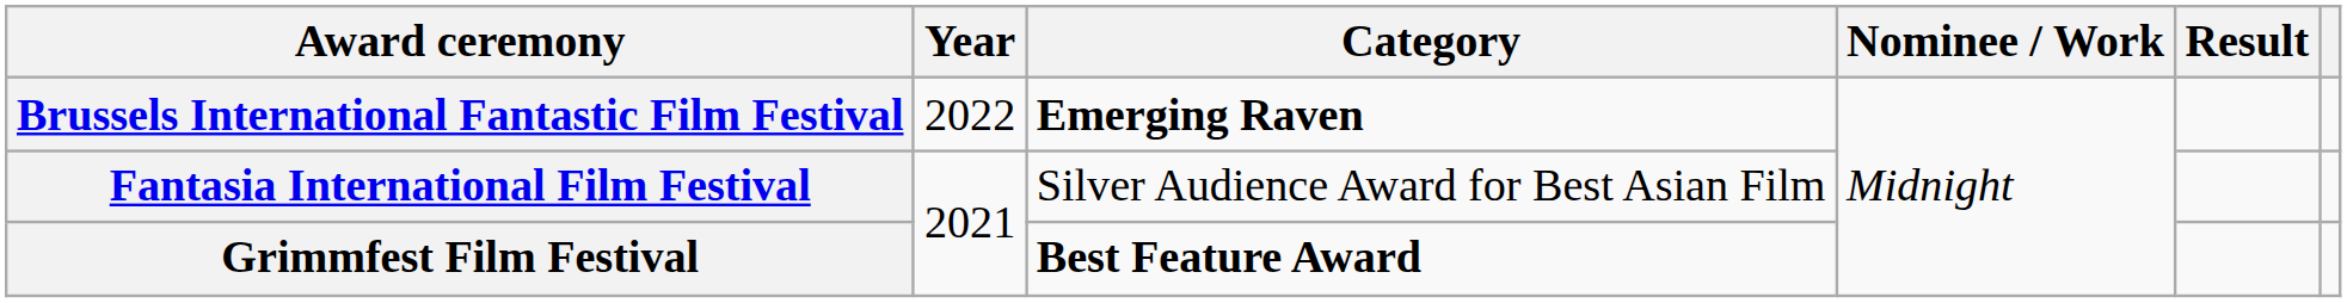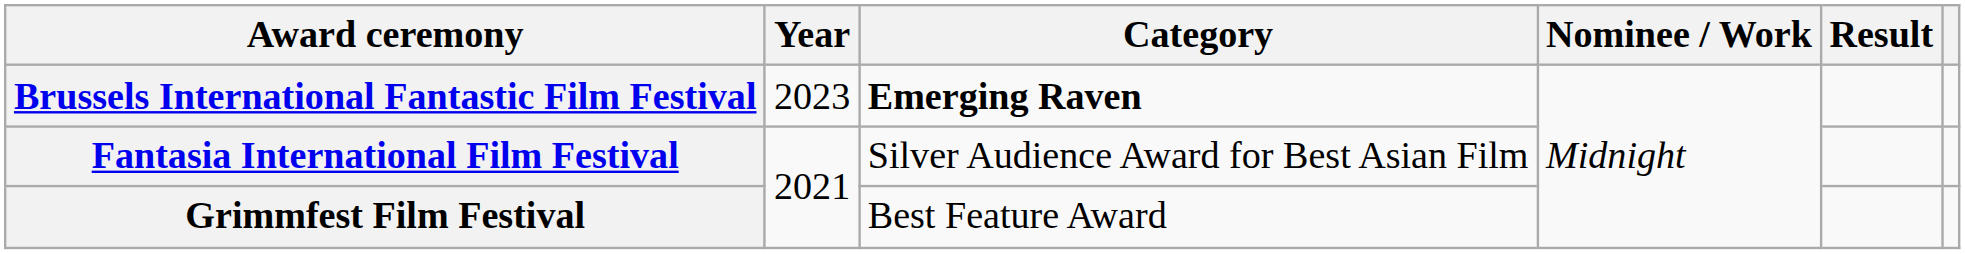Brussels International Fantastic Film Festival | Year: 2022 -> 2023
Grimmfest Film Festival | Category: bold -> normal
